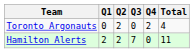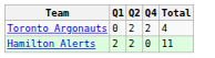- column: Q3 | 0 | 7
